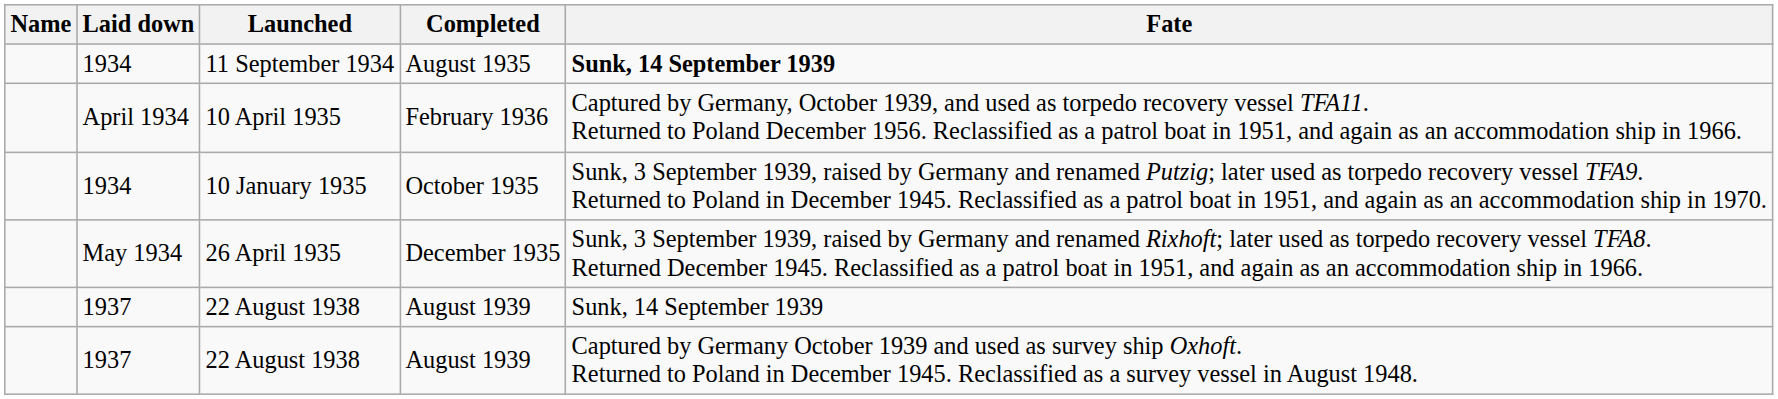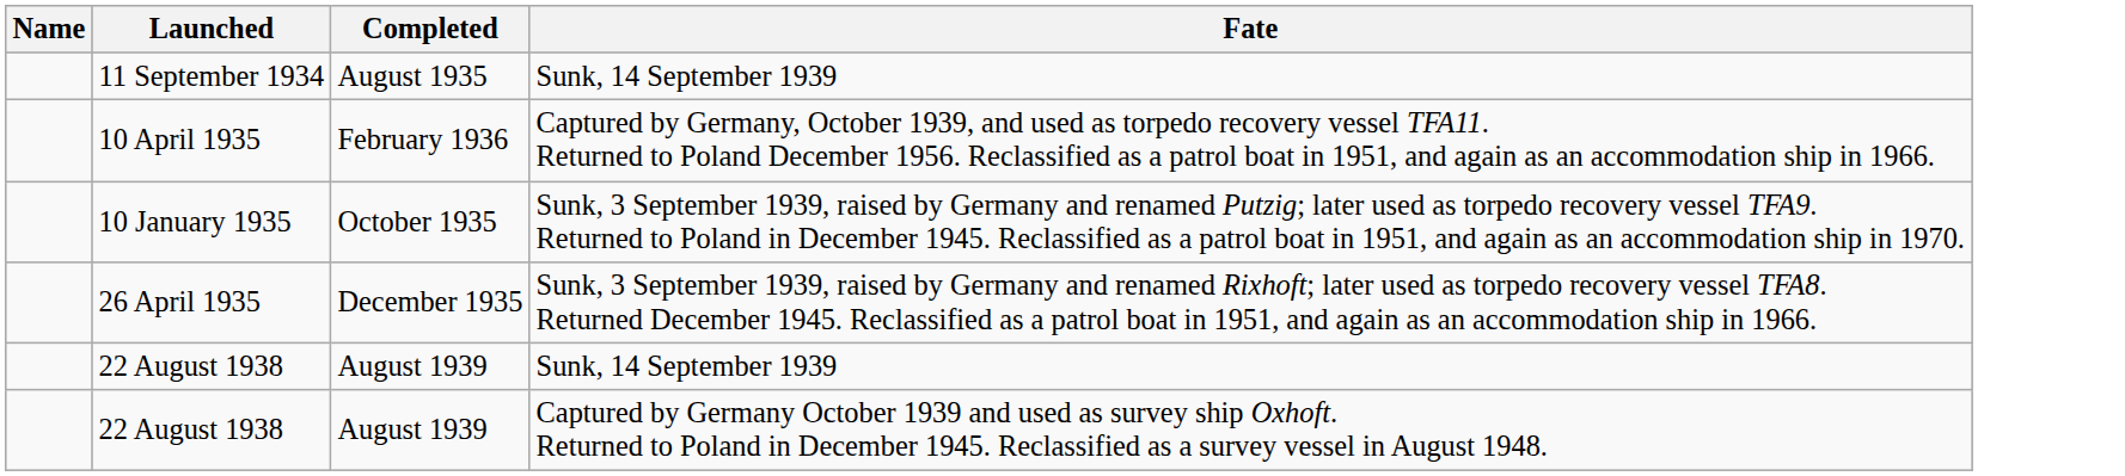- column: Laid down | 1934 | April 1934 | 1934 | May 1934 | 1937 | 1937
11 September 1934 | Fate: bold -> normal
